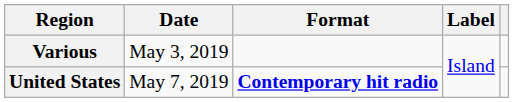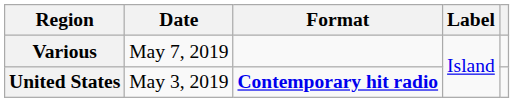Various | Date: May 3, 2019 -> May 7, 2019
United States | Date: May 7, 2019 -> May 3, 2019
